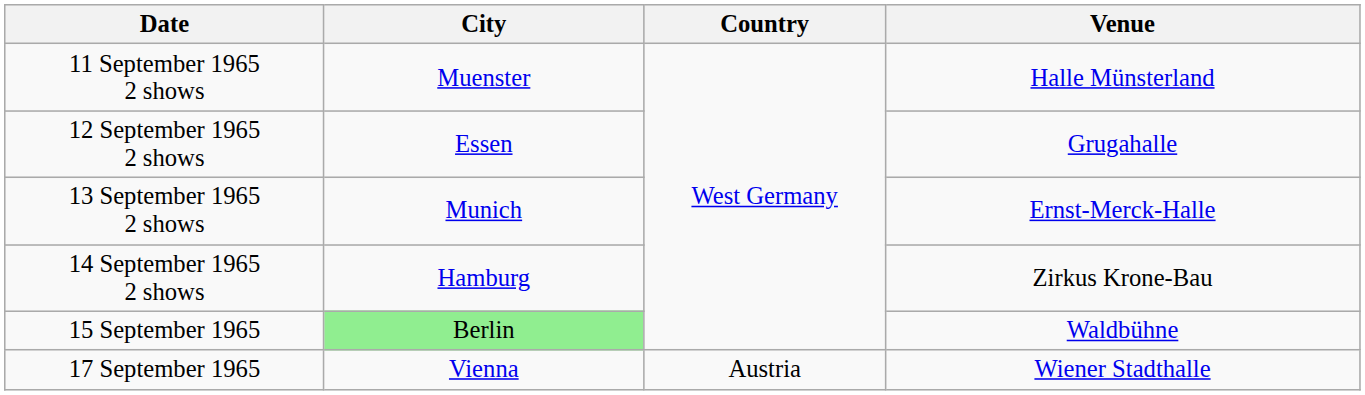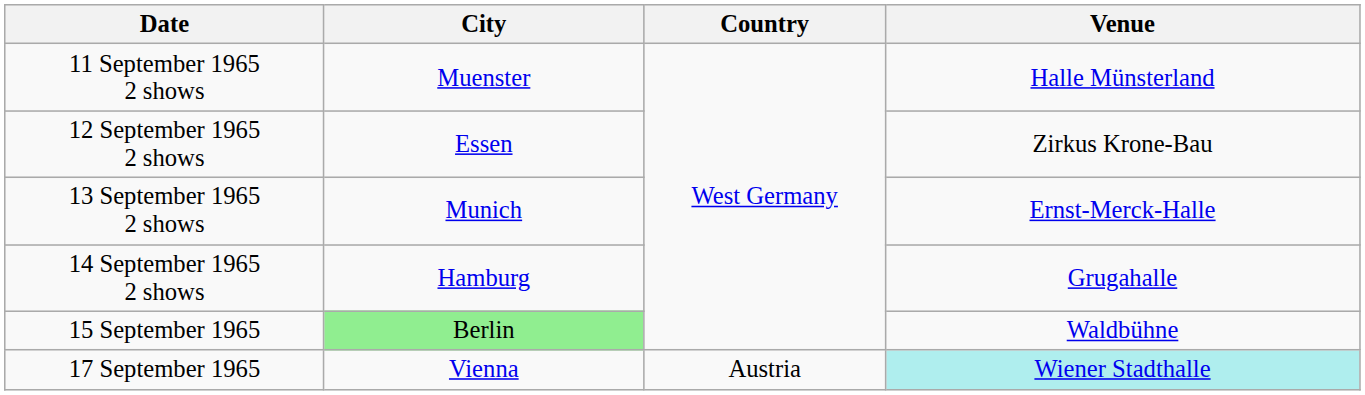12 September 1965 2 shows | Venue: Grugahalle -> Zirkus Krone-Bau
14 September 1965 2 shows | Venue: Zirkus Krone-Bau -> Grugahalle
17 September 1965 | Venue: no background -> paleturquoise background
